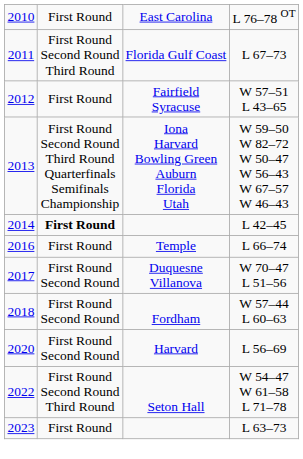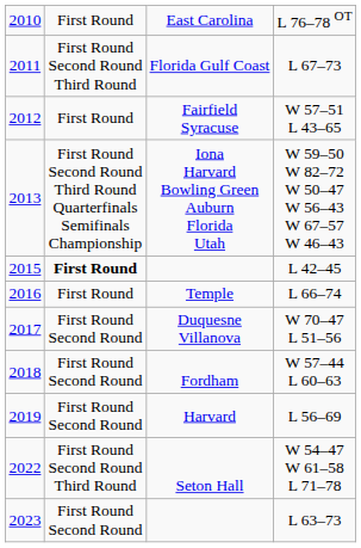L 42–45 | column 1: 2014 -> 2015
L 56–69 | column 1: 2020 -> 2019
L 63–73 | column 2: First Round -> First Round Second Round
